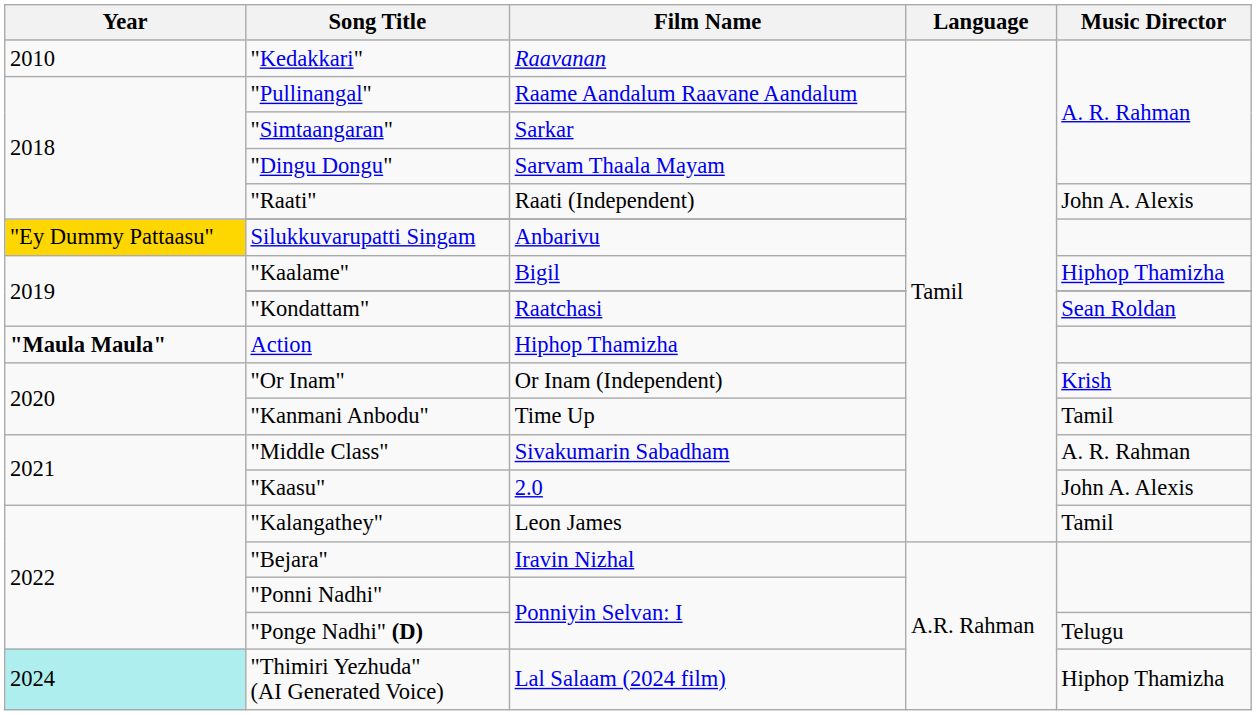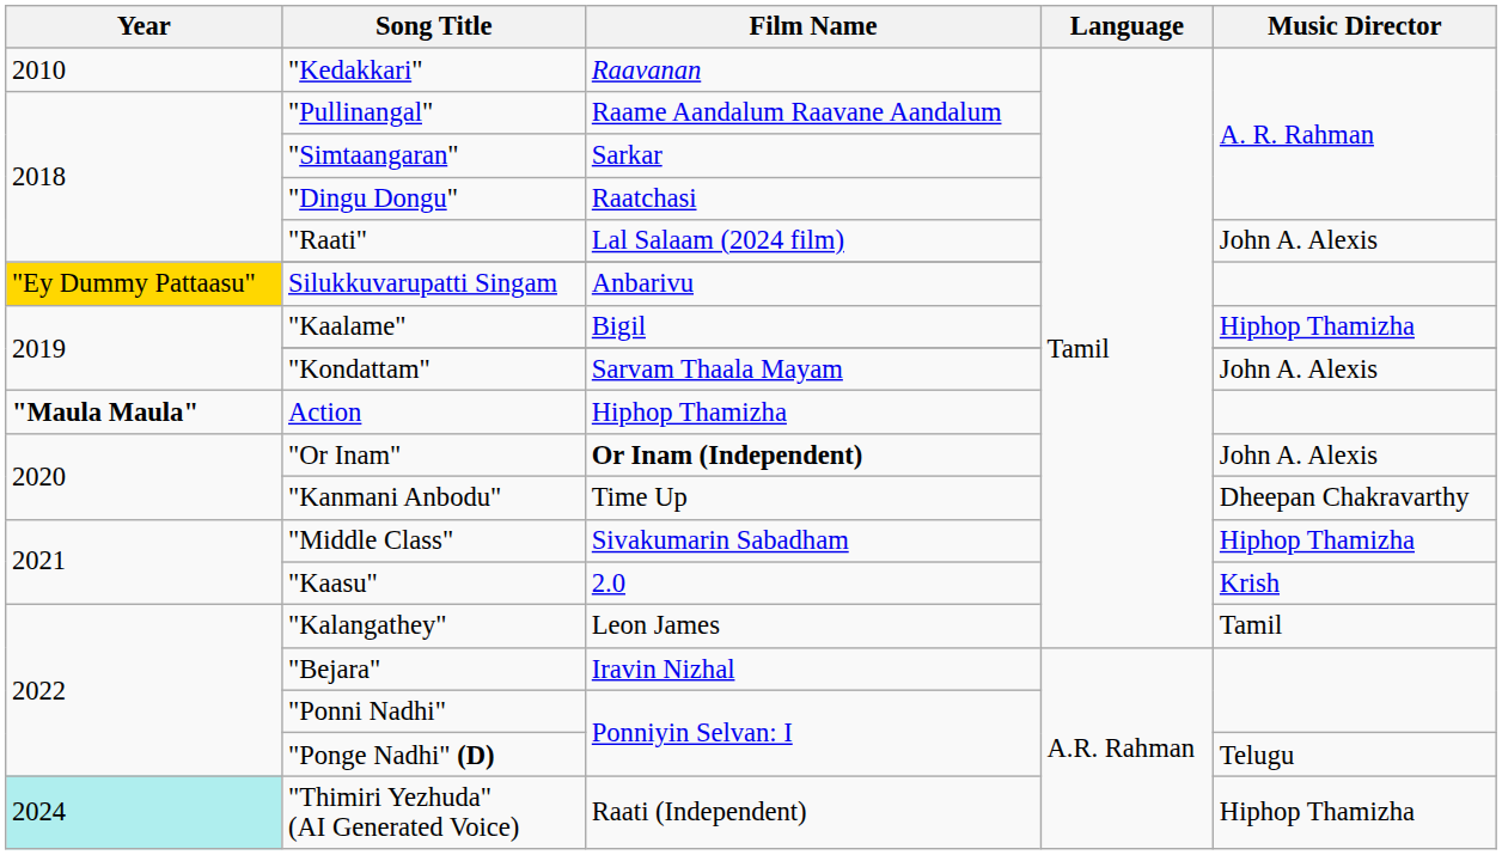"Dingu Dongu" | Film Name: Sarvam Thaala Mayam -> Raatchasi
"Raati" | Film Name: Raati (Independent) -> Lal Salaam (2024 film)
"Kondattam" | Film Name: Raatchasi -> Sarvam Thaala Mayam
"Kondattam" | Music Director: Sean Roldan -> John A. Alexis
"Or Inam" | Film Name: normal -> bold
"Or Inam" | Music Director: Krish -> John A. Alexis
"Kanmani Anbodu" | Music Director: Tamil -> Dheepan Chakravarthy
"Middle Class" | Music Director: A. R. Rahman -> Hiphop Thamizha
"Kaasu" | Music Director: John A. Alexis -> Krish
"Thimiri Yezhuda" (AI Generated Voice) | Film Name: Lal Salaam (2024 film) -> Raati (Independent)
